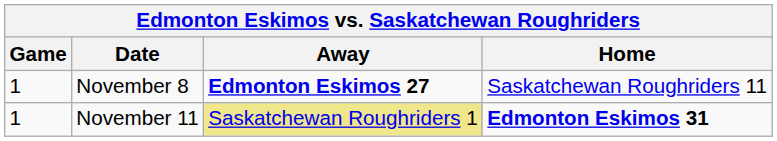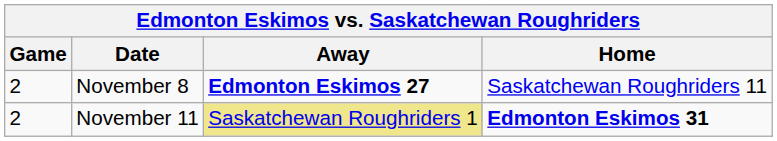November 8 | Game: 1 -> 2
November 11 | Game: 1 -> 2
